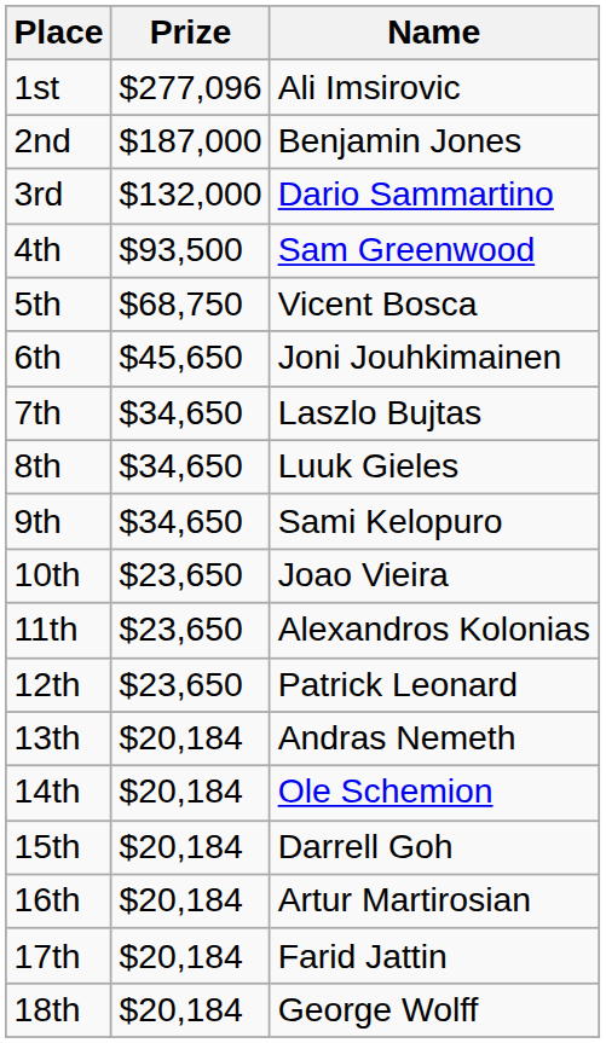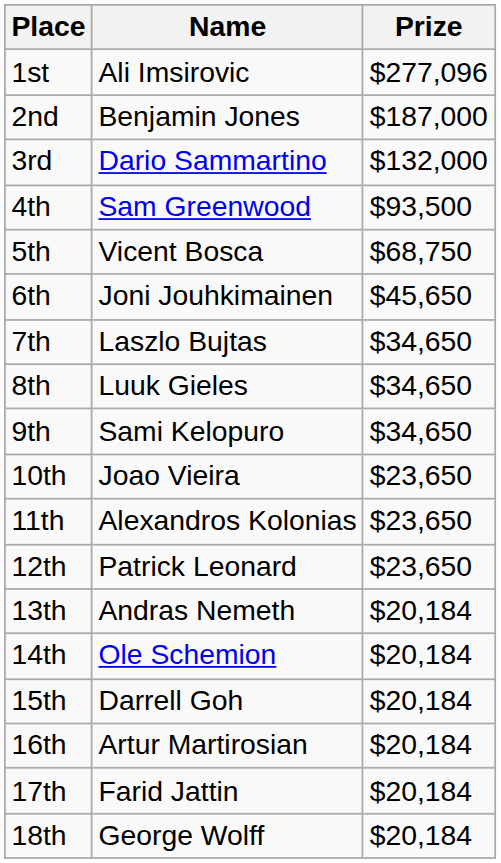columns swapped: Name <-> Prize
